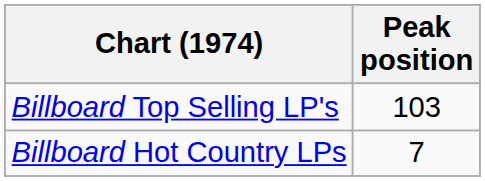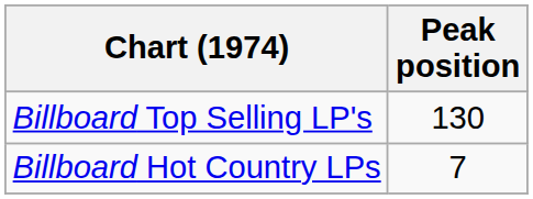Billboard Top Selling LP's | Peak position: 103 -> 130
